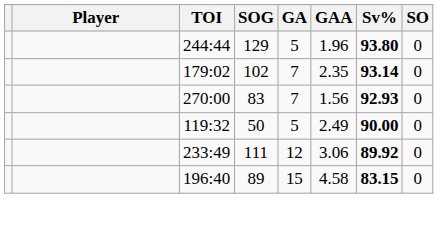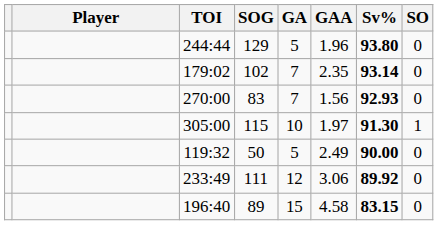+ row: 305:00 | 115 | 10 | 1.97 | 91.30 | 1
